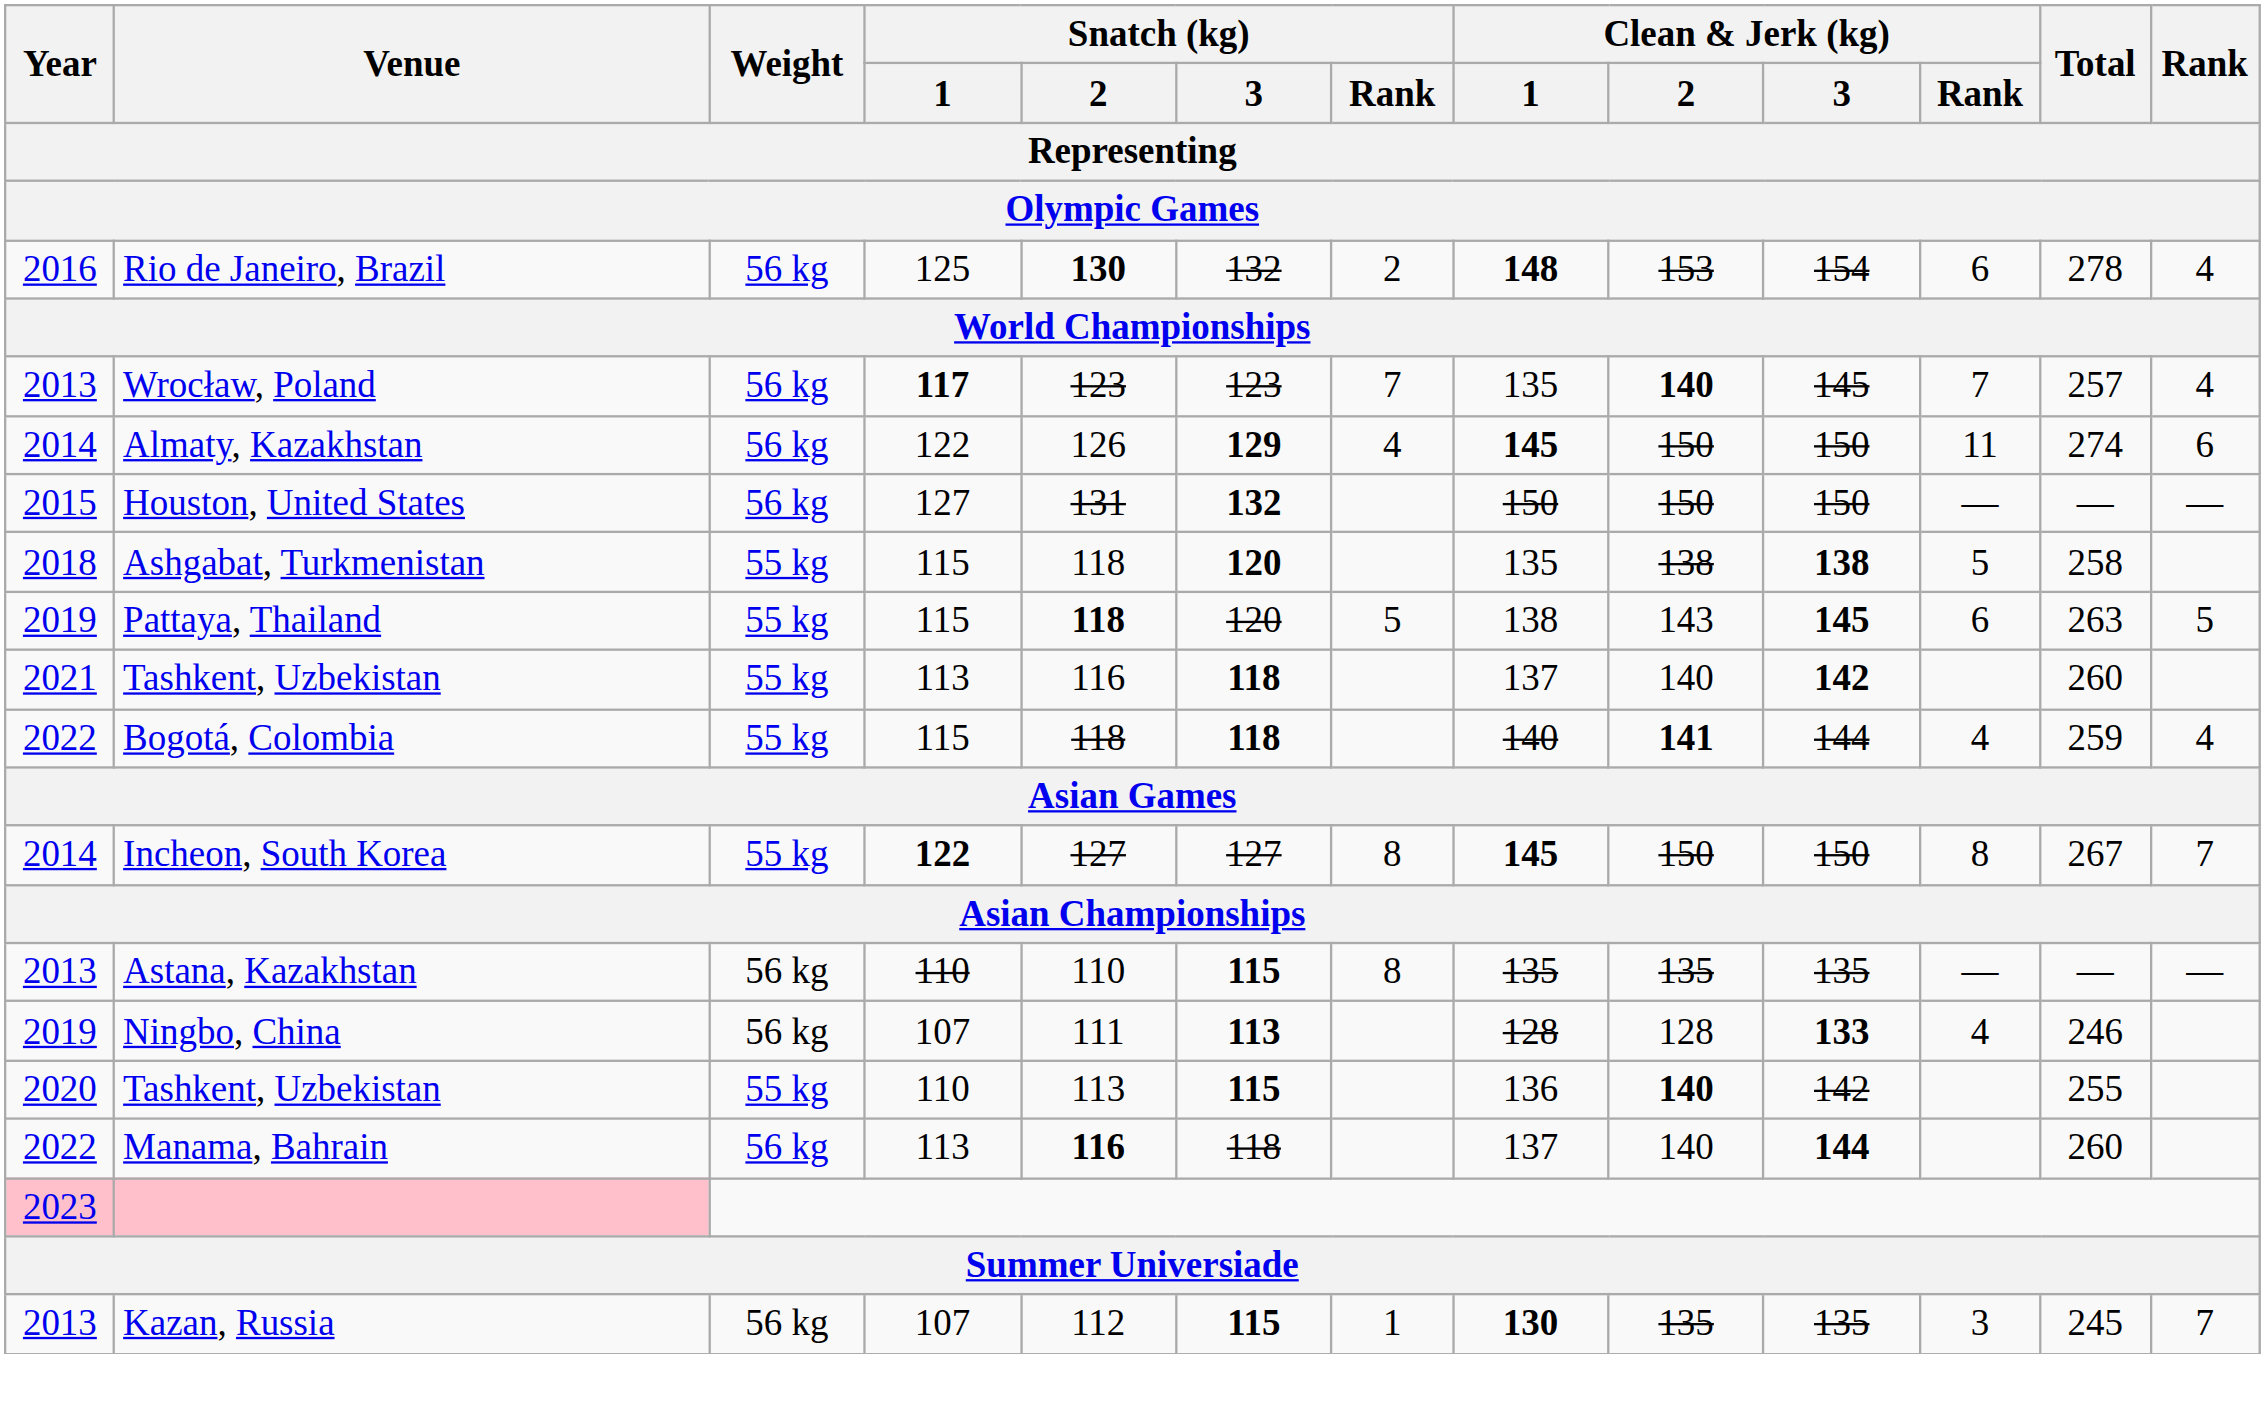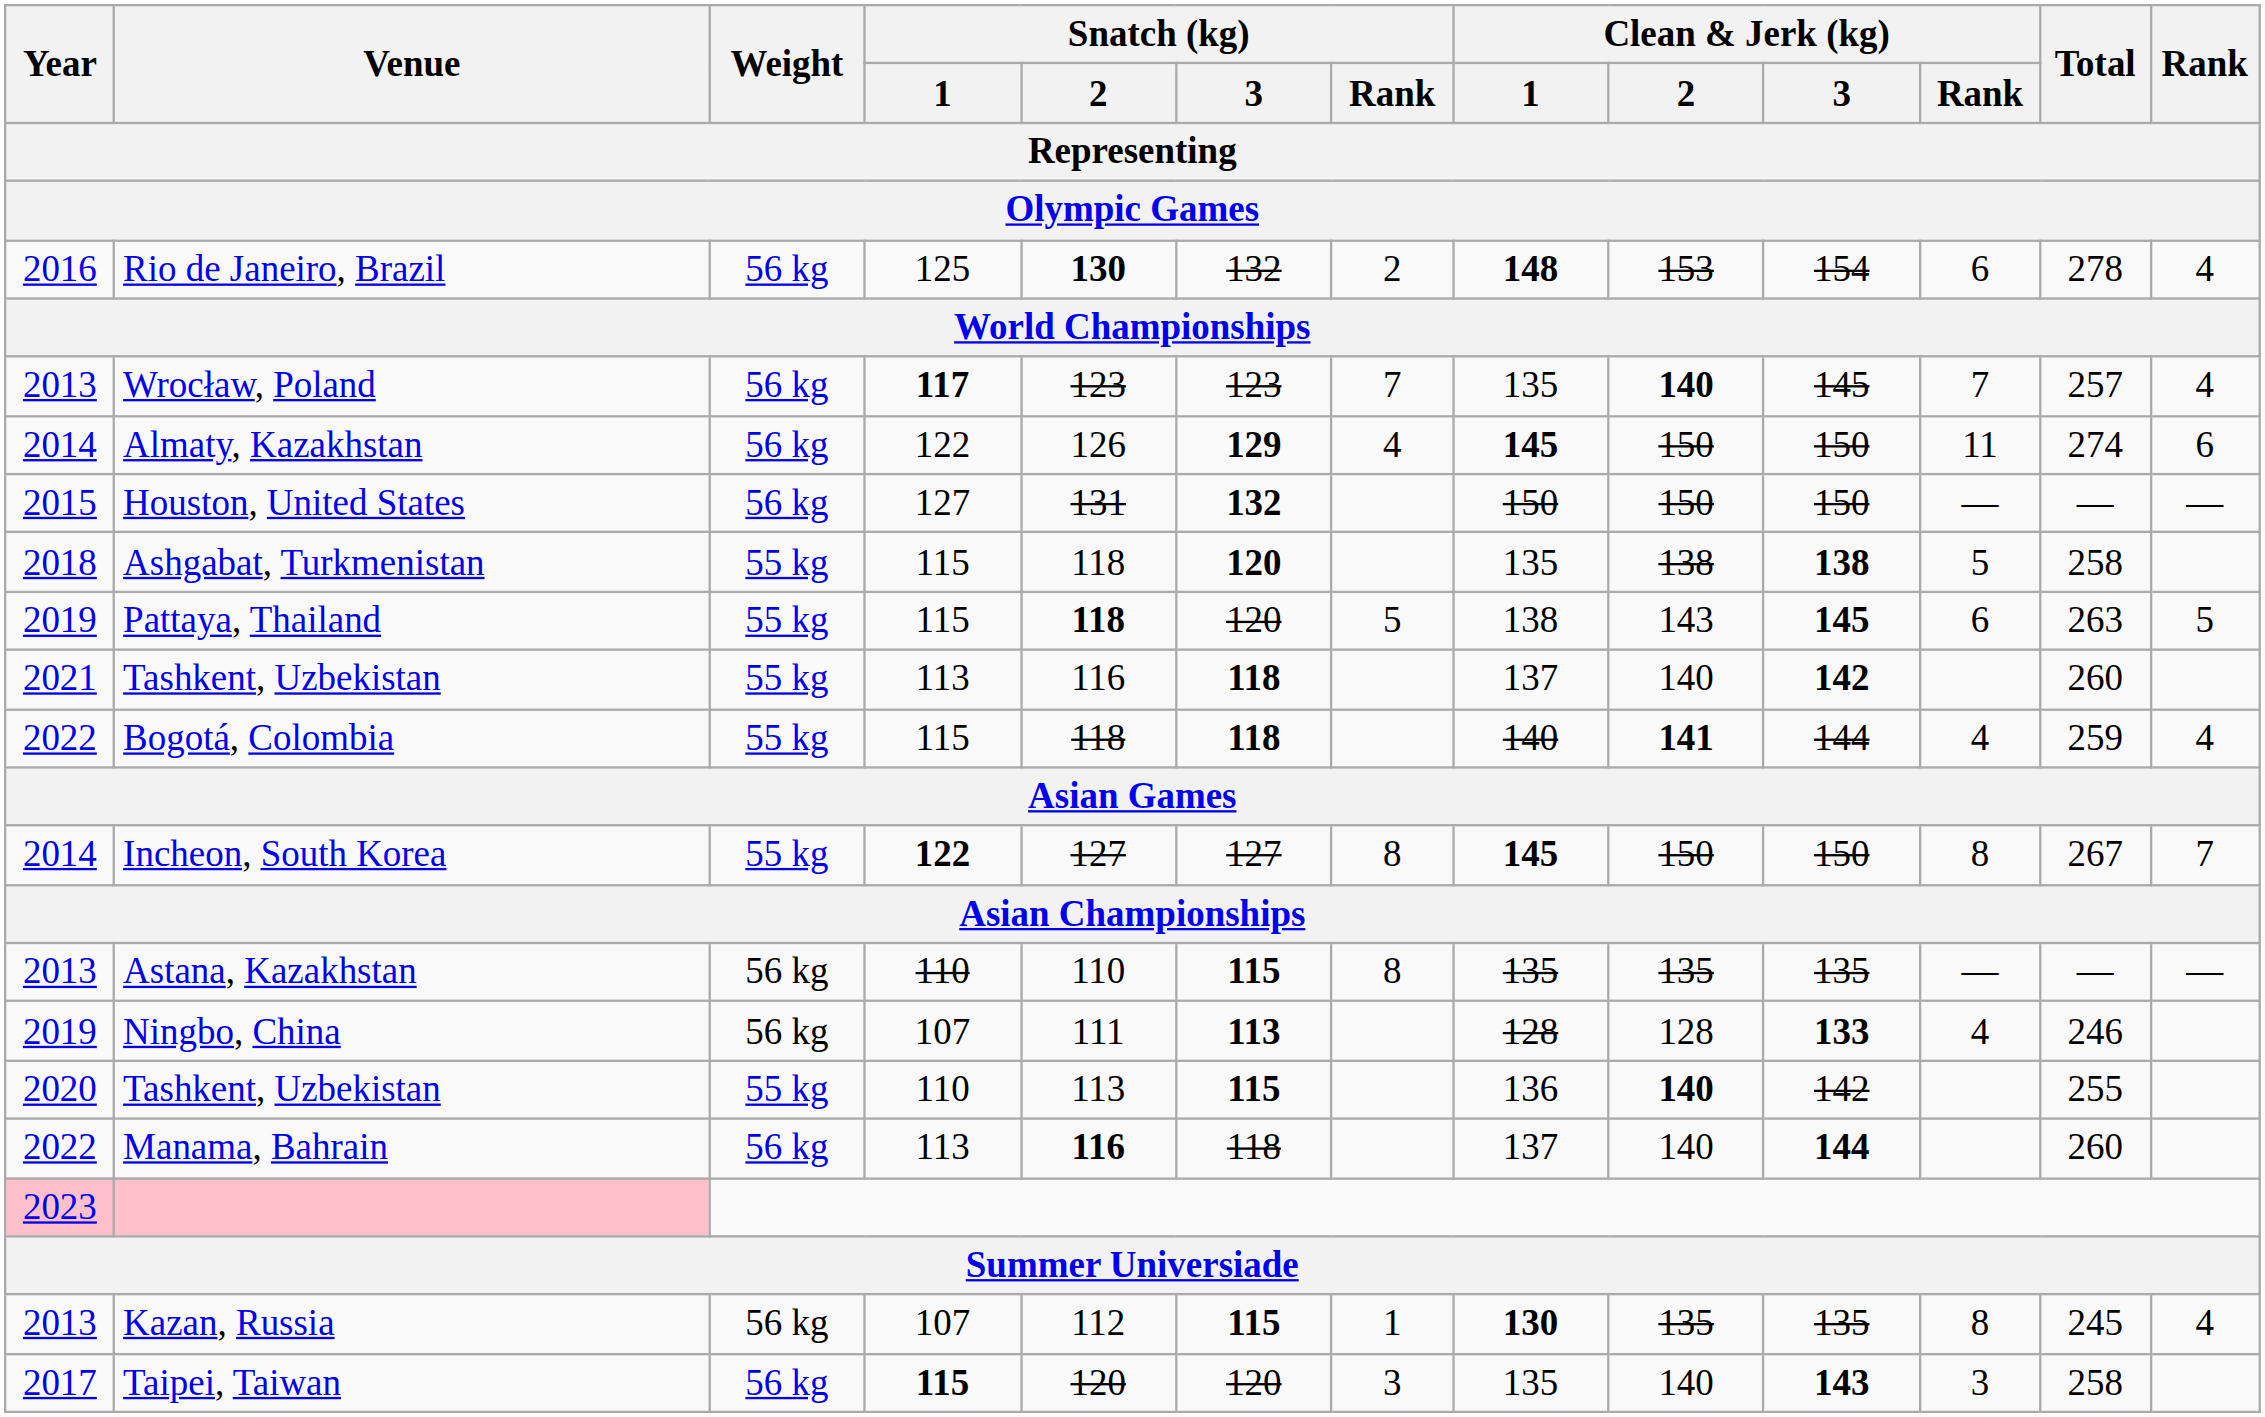Kazan, Russia | Clean & Jerk (kg) / Rank: 3 -> 8
Kazan, Russia | Rank: 7 -> 4
+ row: 2017 | Taipei, Taiwan | 56 kg | 115 | 120 | 120 | 3 | 135 | 140 | 143 | 3 | 258
